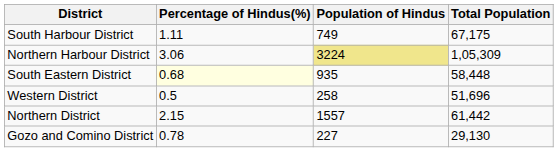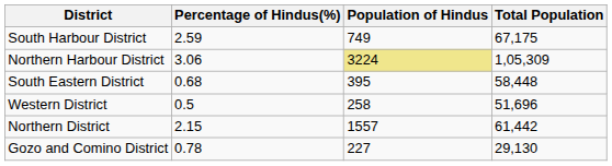South Harbour District | Percentage of Hindus(%): 1.11 -> 2.59
South Eastern District | Percentage of Hindus(%): lightyellow background -> no background
South Eastern District | Population of Hindus: 935 -> 395
